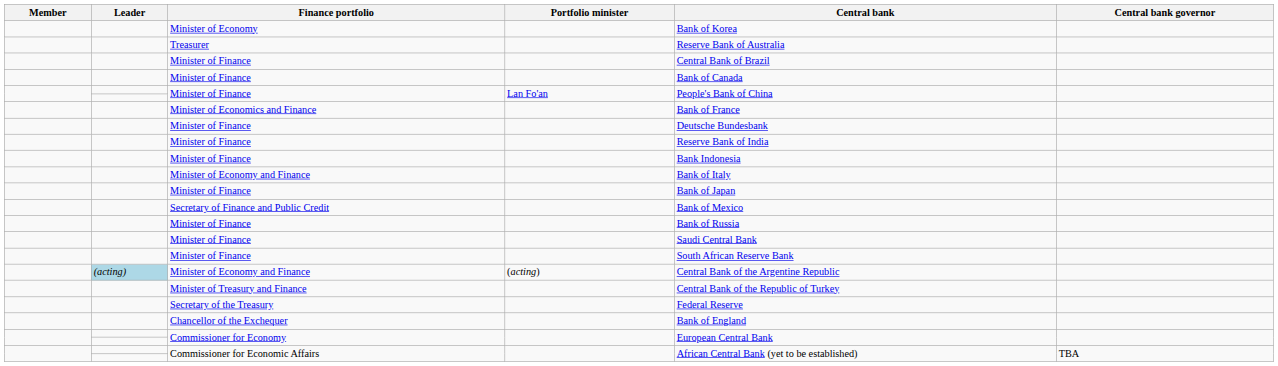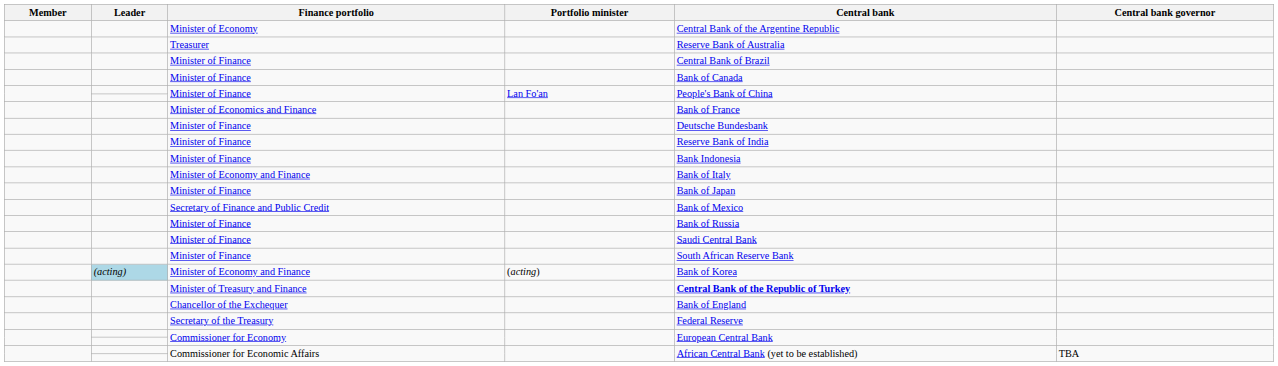Minister of Economy | Central bank: Bank of Korea -> Central Bank of the Argentine Republic
Minister of Economy and Finance / (acting) | Central bank: Central Bank of the Argentine Republic -> Bank of Korea
Minister of Treasury and Finance | Central bank: normal -> bold
rows swapped: Chancellor of the Exchequer <-> Secretary of the Treasury
